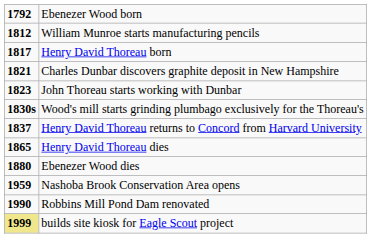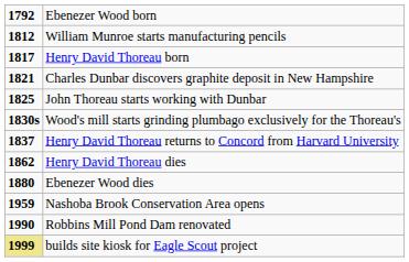John Thoreau starts working with Dunbar | column 1: 1823 -> 1825
Henry David Thoreau dies | column 1: 1865 -> 1862
